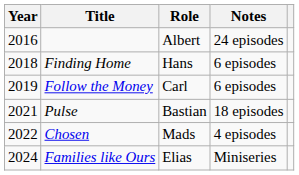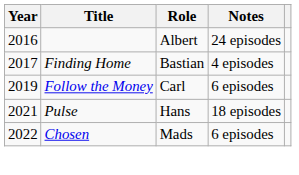Finding Home | Year: 2018 -> 2017
Finding Home | Role: Hans -> Bastian
Finding Home | Notes: 6 episodes -> 4 episodes
Pulse | Role: Bastian -> Hans
Chosen | Notes: 4 episodes -> 6 episodes
- row: 2024 | Families like Ours | Elias | Miniseries
